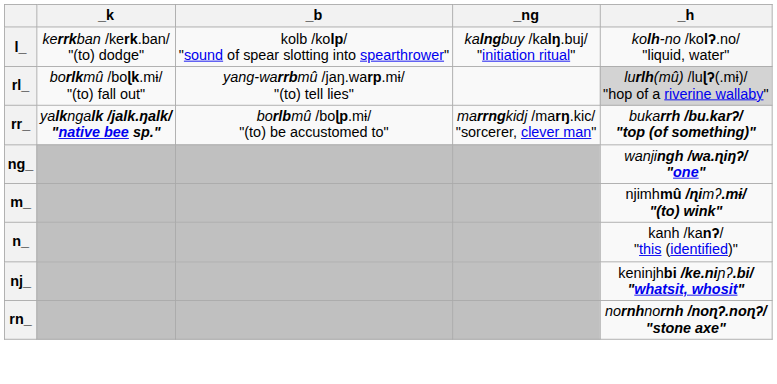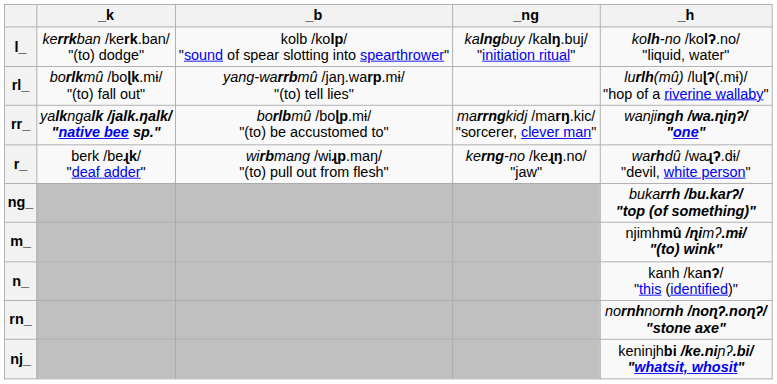rl_ | _h: lightgrey background -> no background
rr_ | _h: bukarrh /bu.karʔ/ "top (of something)" -> wanjingh /wa.ɳiŋʔ/ "one"
+ row: r_ | berk /beɻk/ "deaf adder" | wirbmang /wiɻp.maŋ/ "(to) pull out from flesh" | kerng-no /keɻŋ.no/ "jaw" | warhdû /waɻʔ.dɨ/ "devil, white person"
ng_ | _h: wanjingh /wa.ɳiŋʔ/ "one" -> bukarrh /bu.karʔ/ "top (of something)"
rows swapped: rn_ <-> nj_
